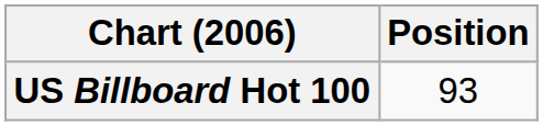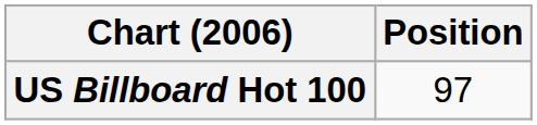US Billboard Hot 100 | Position: 93 -> 97
